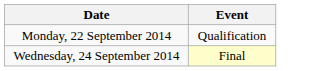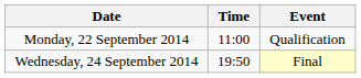+ column: Time | 11:00 | 19:50
